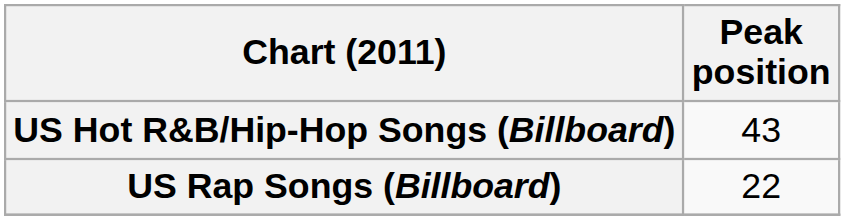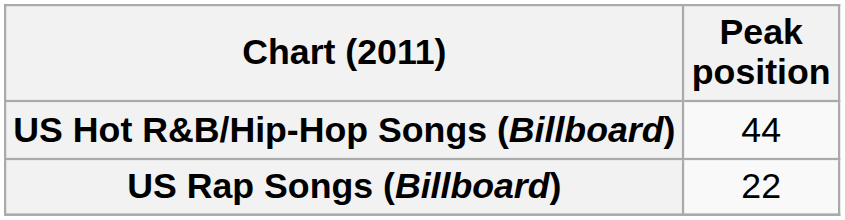US Hot R&B/Hip-Hop Songs (Billboard) | Peak position: 43 -> 44
